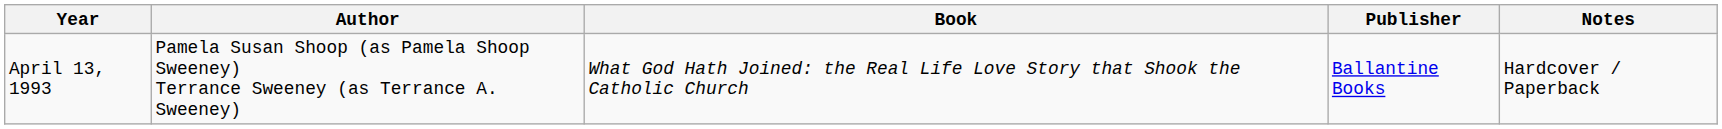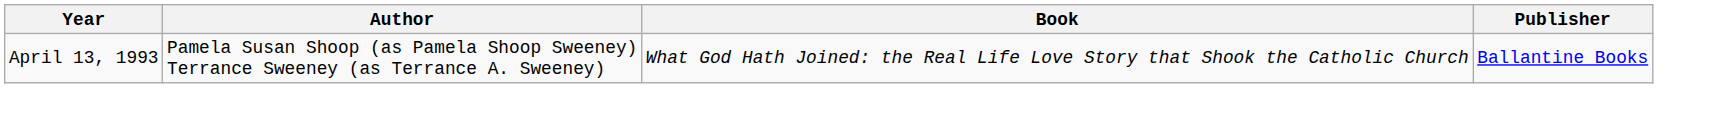- column: Notes | Hardcover / Paperback
